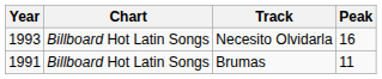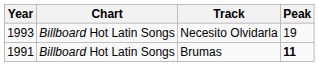Necesito Olvidarla | Peak: 16 -> 19
Brumas | Peak: normal -> bold
